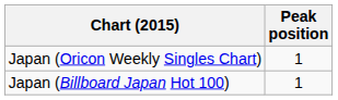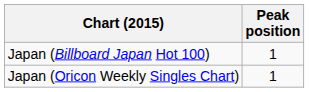rows swapped: Japan (Oricon Weekly Singles Chart) <-> Japan (Billboard Japan Hot 100)
